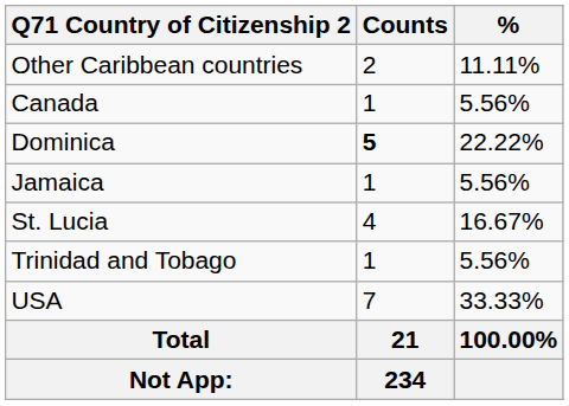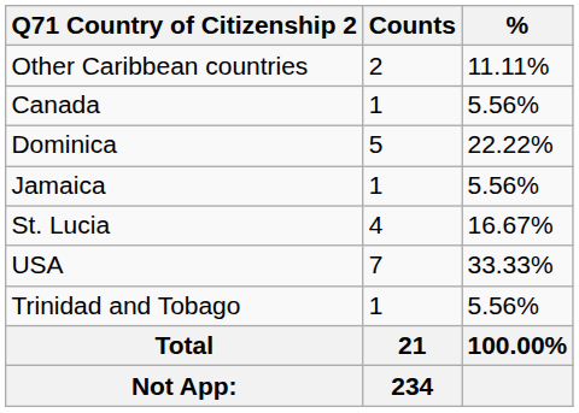Dominica | Counts: bold -> normal
rows swapped: Trinidad and Tobago <-> USA
